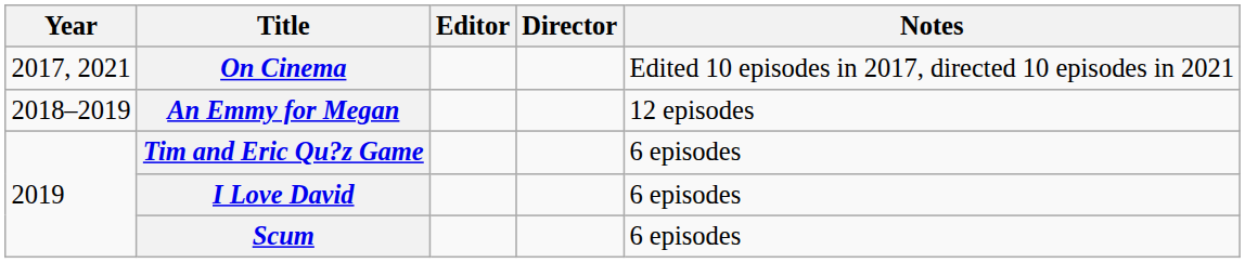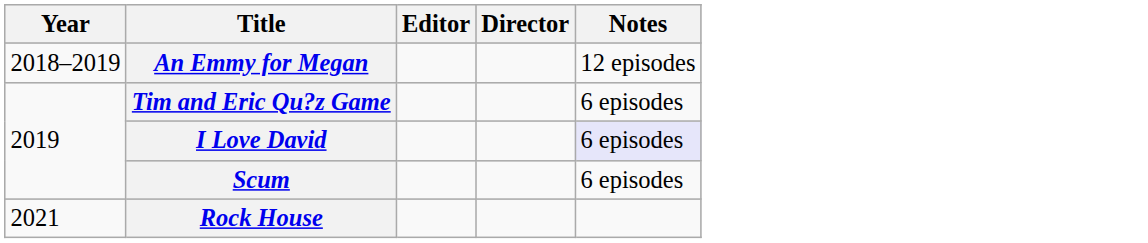- row: 2017, 2021 | On Cinema | Edited 10 episodes in 2017, directed 10 episodes in 2021
I Love David | Notes: no background -> lavender background
+ row: 2021 | Rock House
